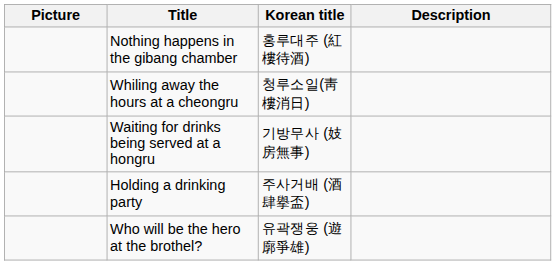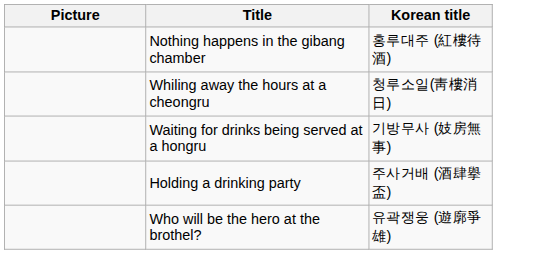- column: Description
